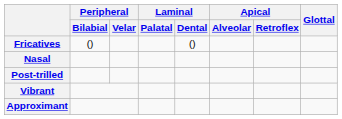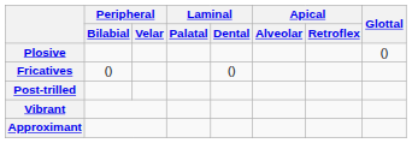+ row: Plosive | ()
- row: Nasal
